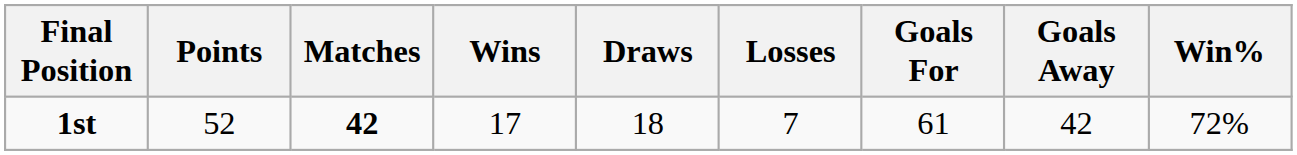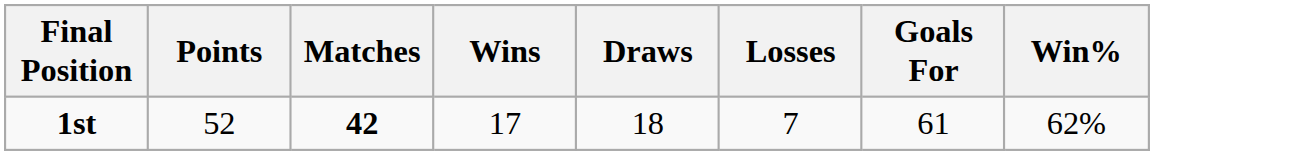- column: Goals Away | 42
1st | Win%: 72% -> 62%
